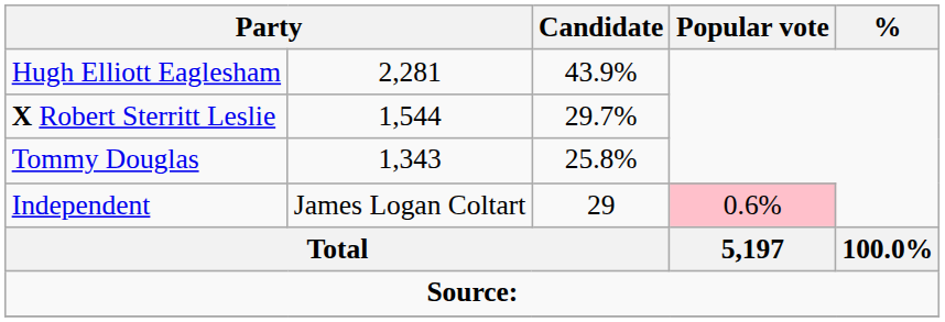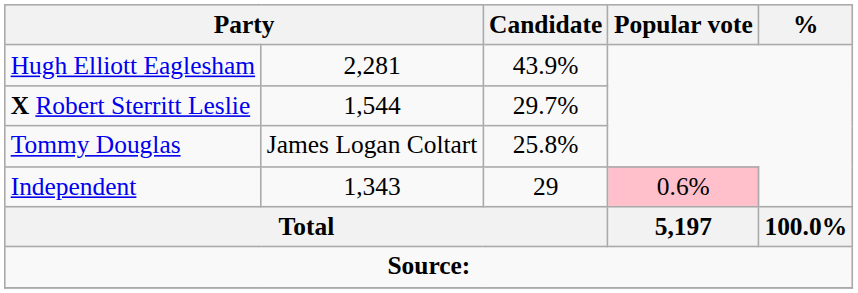Tommy Douglas | column 2: 1,343 -> James Logan Coltart
Independent | column 2: James Logan Coltart -> 1,343
